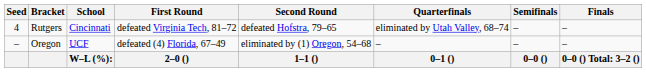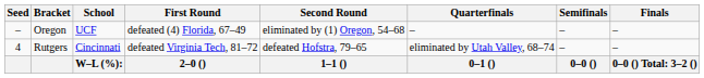rows swapped: Rutgers <-> Oregon
